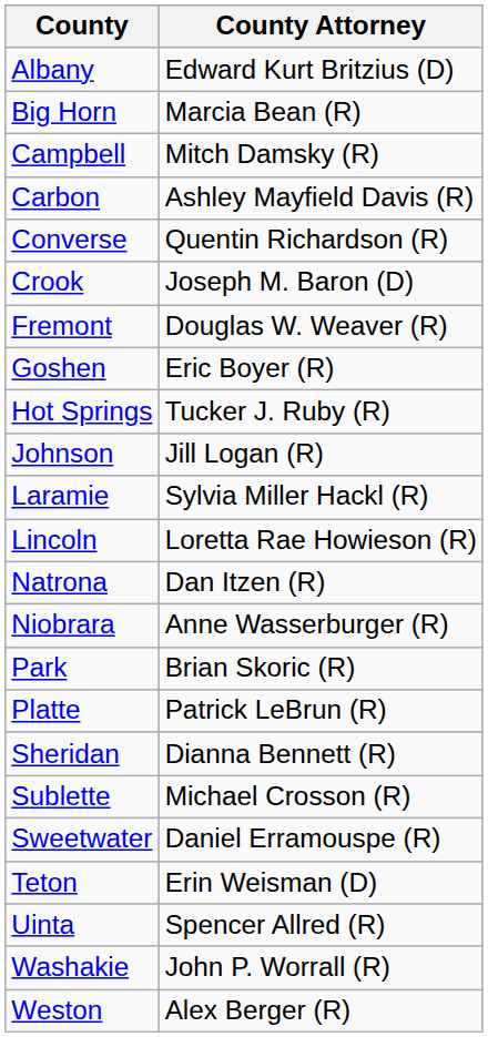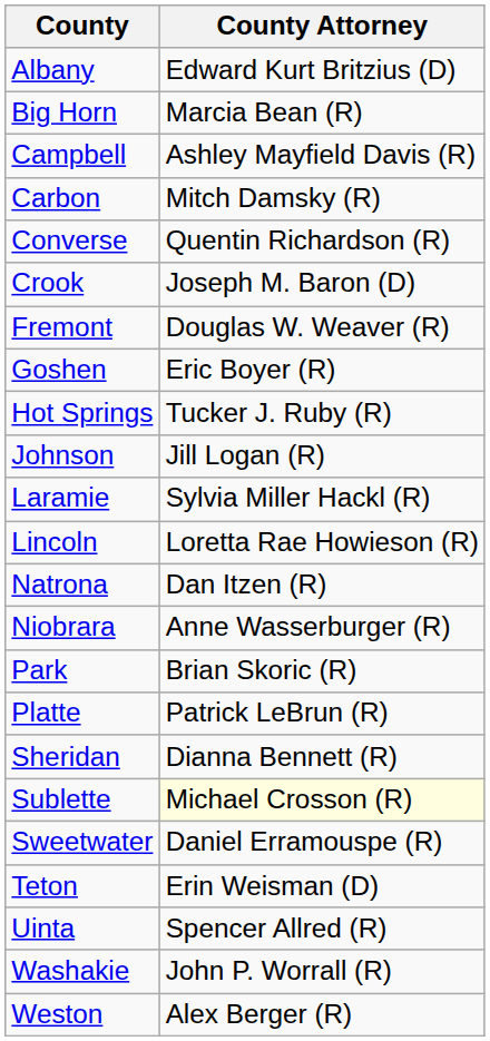Campbell | County Attorney: Mitch Damsky (R) -> Ashley Mayfield Davis (R)
Carbon | County Attorney: Ashley Mayfield Davis (R) -> Mitch Damsky (R)
Sublette | County Attorney: no background -> lightyellow background
